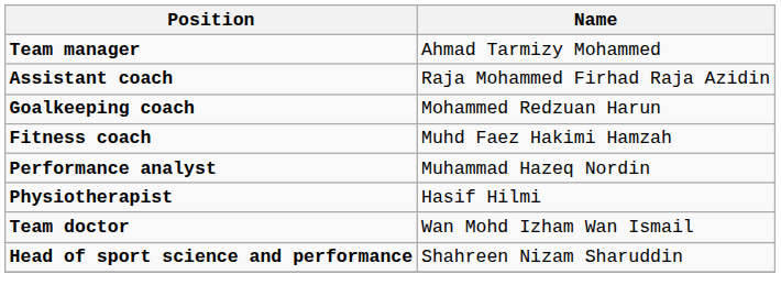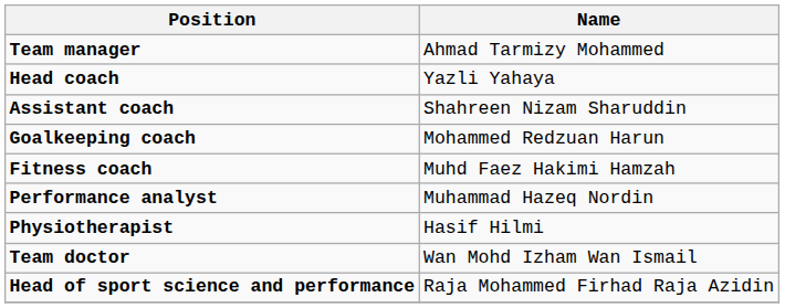+ row: Head coach | Yazli Yahaya
Assistant coach | Name: Raja Mohammed Firhad Raja Azidin -> Shahreen Nizam Sharuddin
Head of sport science and performance | Name: Shahreen Nizam Sharuddin -> Raja Mohammed Firhad Raja Azidin
